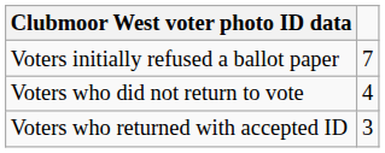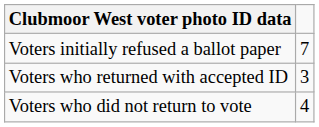rows swapped: Voters who returned with accepted ID <-> Voters who did not return to vote
